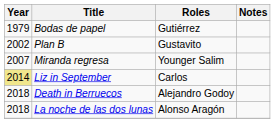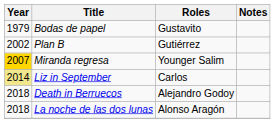Bodas de papel | Roles: Gutiérrez -> Gustavito
Plan B | Roles: Gustavito -> Gutiérrez
Miranda regresa | Year: no background -> gold background
